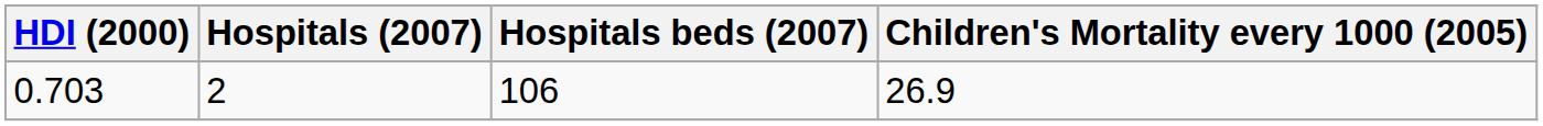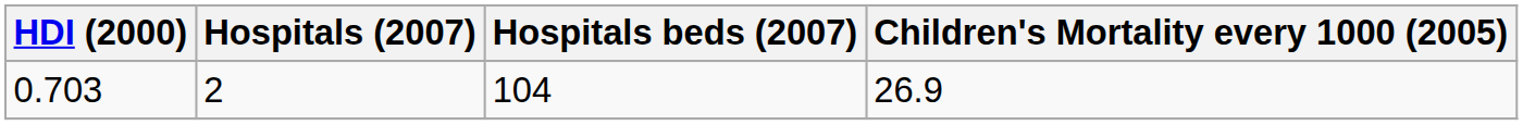0.703 | Hospitals beds (2007): 106 -> 104
